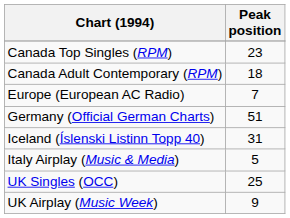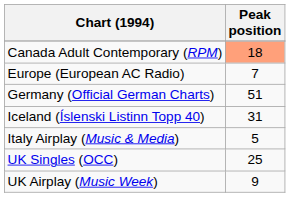- row: Canada Top Singles (RPM) | 23
Canada Adult Contemporary (RPM) | Peak position: no background -> lightsalmon background
